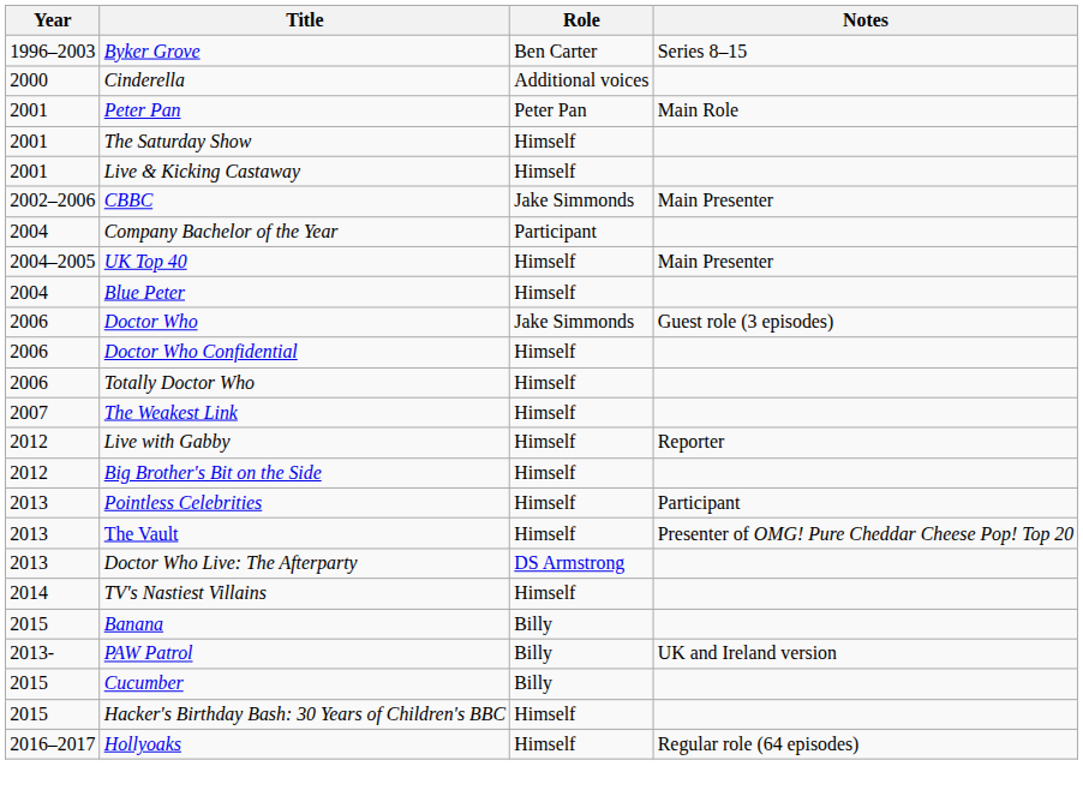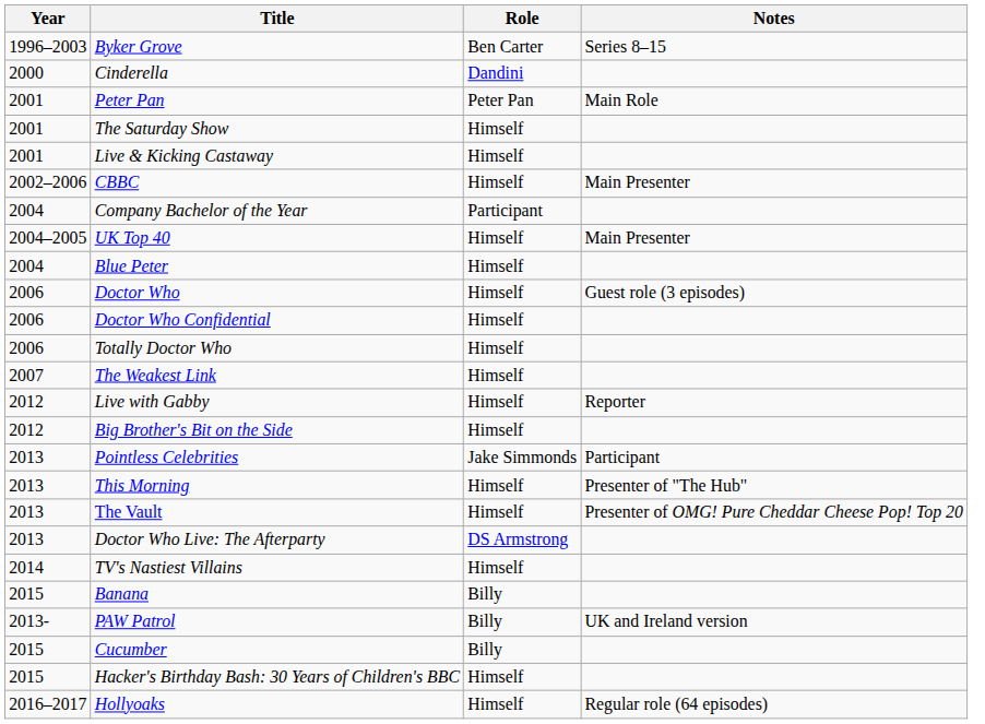Cinderella | Role: Additional voices -> Dandini
CBBC | Role: Jake Simmonds -> Himself
Doctor Who | Role: Jake Simmonds -> Himself
Pointless Celebrities | Role: Himself -> Jake Simmonds
+ row: 2013 | This Morning | Himself | Presenter of "The Hub"
